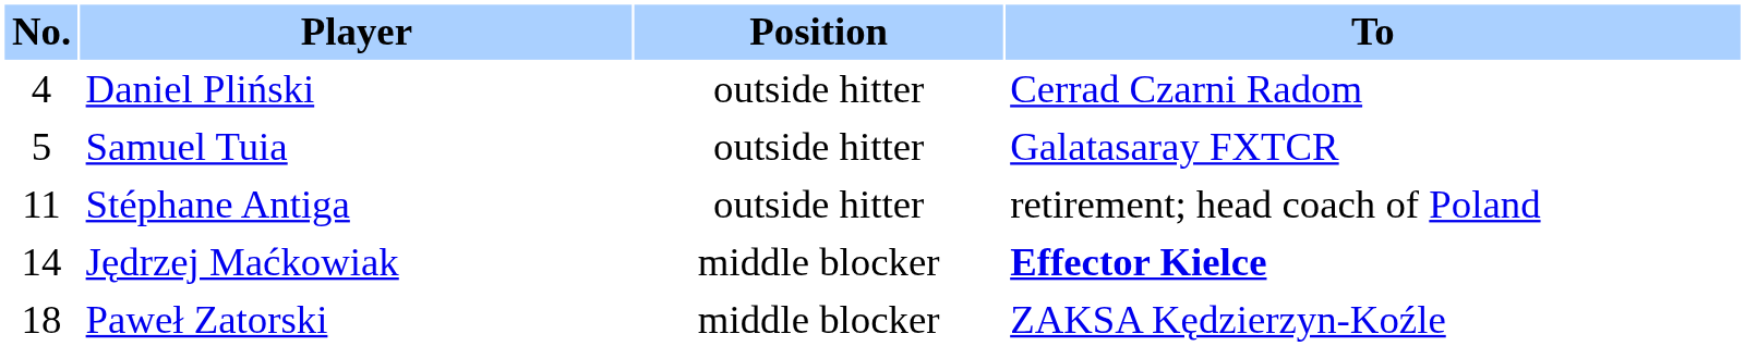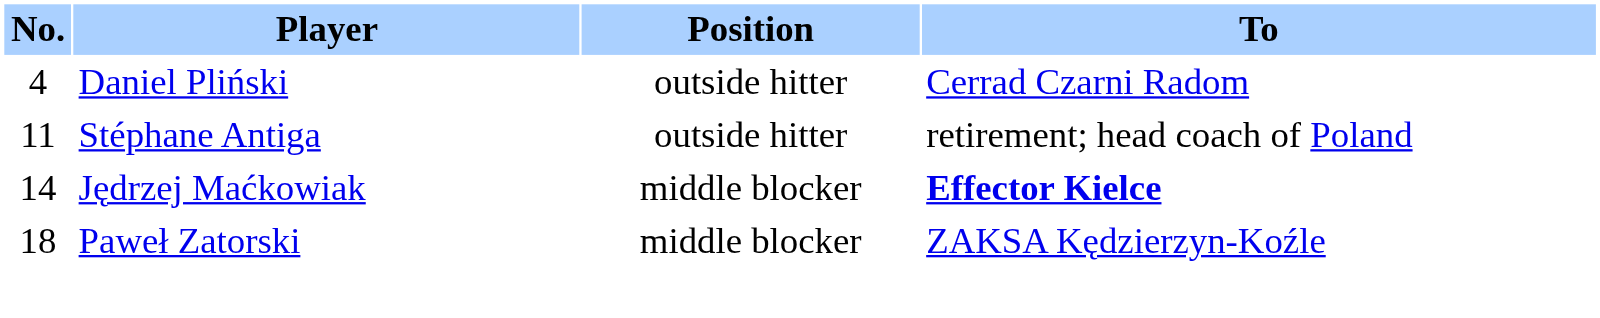- row: 5 | Samuel Tuia | outside hitter | Galatasaray FXTCR
